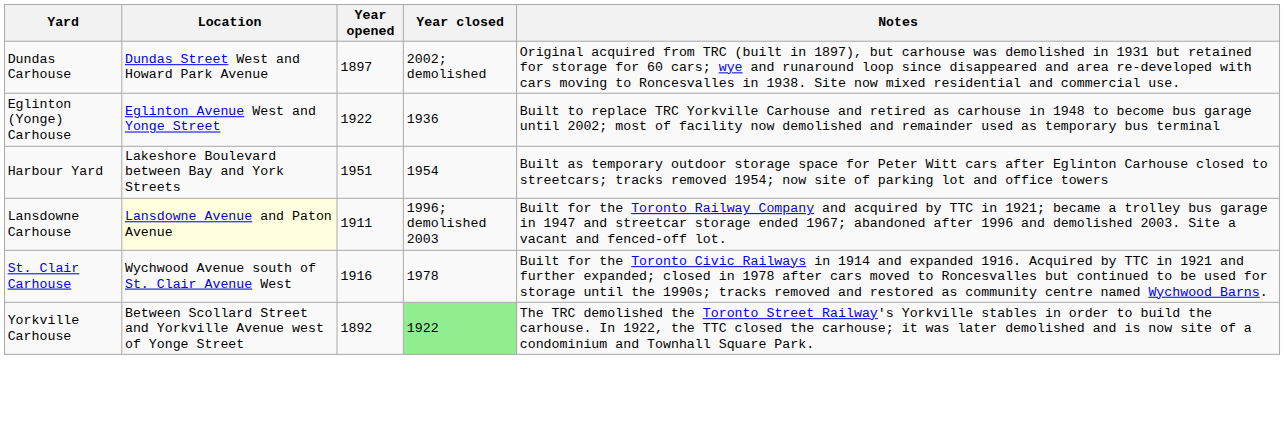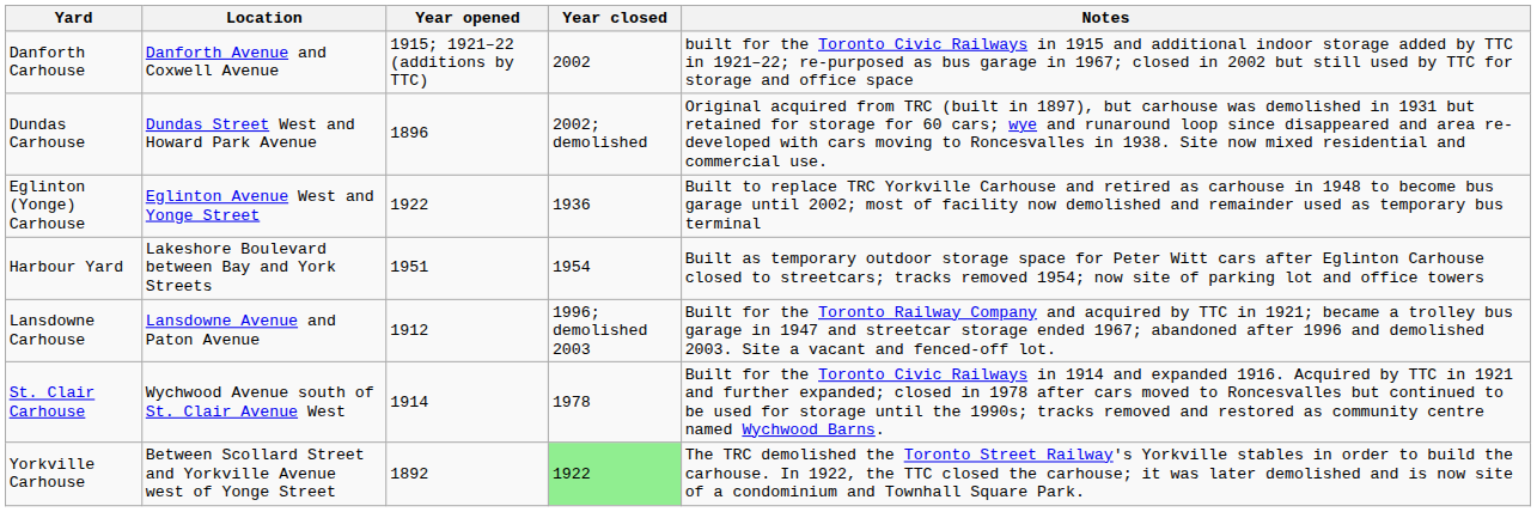+ row: Danforth Carhouse | Danforth Avenue and Coxwell Avenue | 1915; 1921–22 (additions by TTC) | 2002 | built for the Toronto Civic Railways in 1915 and additional indoor storage added by TTC in 1921–22; re-purposed as bus garage in 1967; closed in 2002 but still used by TTC for storage and office space
Dundas Carhouse | Year opened: 1897 -> 1896
Lansdowne Carhouse | Location: lightyellow background -> no background
Lansdowne Carhouse | Year opened: 1911 -> 1912
St. Clair Carhouse | Year opened: 1916 -> 1914
